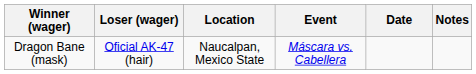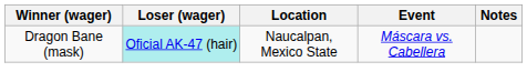- column: Date
Dragon Bane (mask) | Loser (wager): no background -> paleturquoise background
